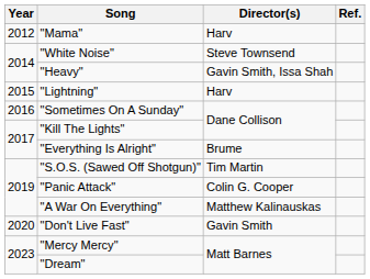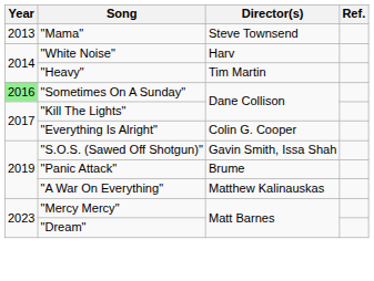"Mama" | Year: 2012 -> 2013
"Mama" | Director(s): Harv -> Steve Townsend
"White Noise" | Director(s): Steve Townsend -> Harv
"Heavy" | Director(s): Gavin Smith, Issa Shah -> Tim Martin
- row: 2015 | "Lightning" | Harv
"Sometimes On A Sunday" | Year: no background -> lightgreen background
"Everything Is Alright" | Director(s): Brume -> Colin G. Cooper
"S.O.S. (Sawed Off Shotgun)" | Director(s): Tim Martin -> Gavin Smith, Issa Shah
"Panic Attack" | Director(s): Colin G. Cooper -> Brume
- row: 2020 | "Don't Live Fast" | Gavin Smith
